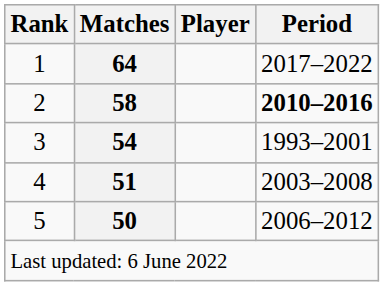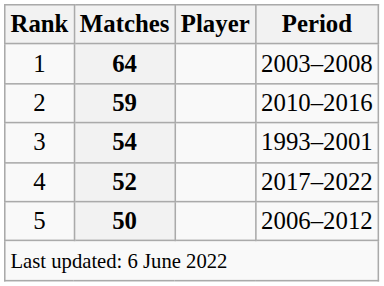1 | Period: 2017–2022 -> 2003–2008
2 | Matches: 58 -> 59
2 | Period: bold -> normal
4 | Matches: 51 -> 52
4 | Period: 2003–2008 -> 2017–2022
